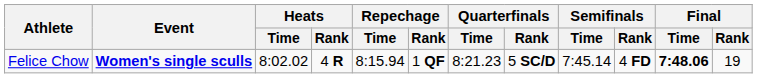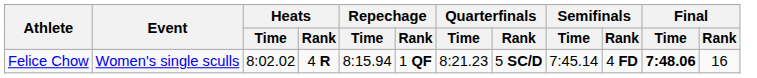Felice Chow | Event: bold -> normal
Felice Chow | Final / Rank: 19 -> 16
